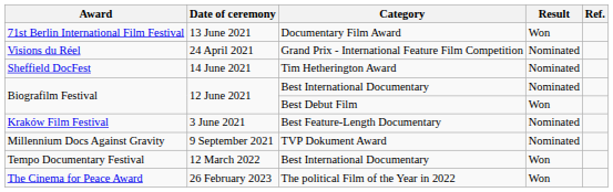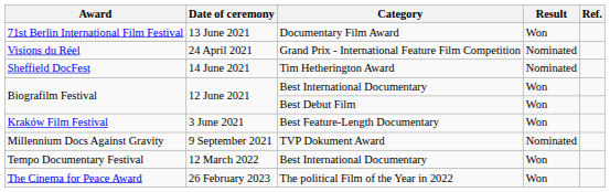Biografilm Festival / Best International Documentary | Result: Nominated -> Won
Kraków Film Festival | Result: Nominated -> Won
